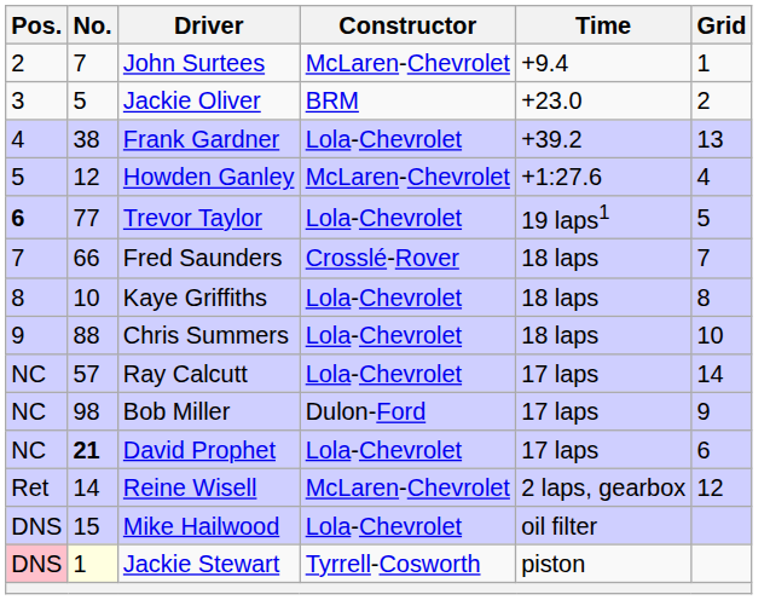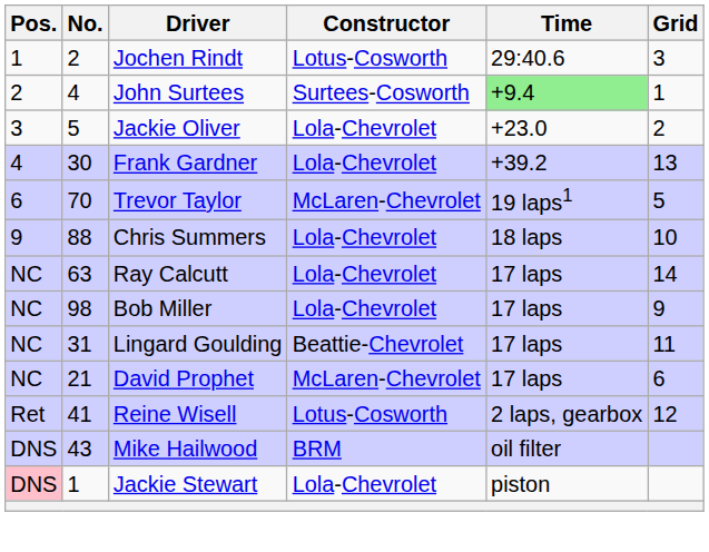+ row: 1 | 2 | Jochen Rindt | Lotus-Cosworth | 29:40.6 | 3
John Surtees | No.: 7 -> 4
John Surtees | Constructor: McLaren-Chevrolet -> Surtees-Cosworth
John Surtees | Time: no background -> lightgreen background
Jackie Oliver | Constructor: BRM -> Lola-Chevrolet
Frank Gardner | No.: 38 -> 30
- row: 5 | 12 | Howden Ganley | McLaren-Chevrolet | +1:27.6 | 4
Trevor Taylor | Pos.: bold -> normal
Trevor Taylor | No.: 77 -> 70
Trevor Taylor | Constructor: Lola-Chevrolet -> McLaren-Chevrolet
- row: 7 | 66 | Fred Saunders | Crosslé-Rover | 18 laps | 7
- row: 8 | 10 | Kaye Griffiths | Lola-Chevrolet | 18 laps | 8
Ray Calcutt | No.: 57 -> 63
Bob Miller | Constructor: Dulon-Ford -> Lola-Chevrolet
+ row: NC | 31 | Lingard Goulding | Beattie-Chevrolet | 17 laps | 11
David Prophet | No.: bold -> normal
David Prophet | Constructor: Lola-Chevrolet -> McLaren-Chevrolet
Reine Wisell | No.: 14 -> 41
Reine Wisell | Constructor: McLaren-Chevrolet -> Lotus-Cosworth
Mike Hailwood | No.: 15 -> 43
Mike Hailwood | Constructor: Lola-Chevrolet -> BRM
Jackie Stewart | No.: lightyellow background -> no background
Jackie Stewart | Constructor: Tyrrell-Cosworth -> Lola-Chevrolet
